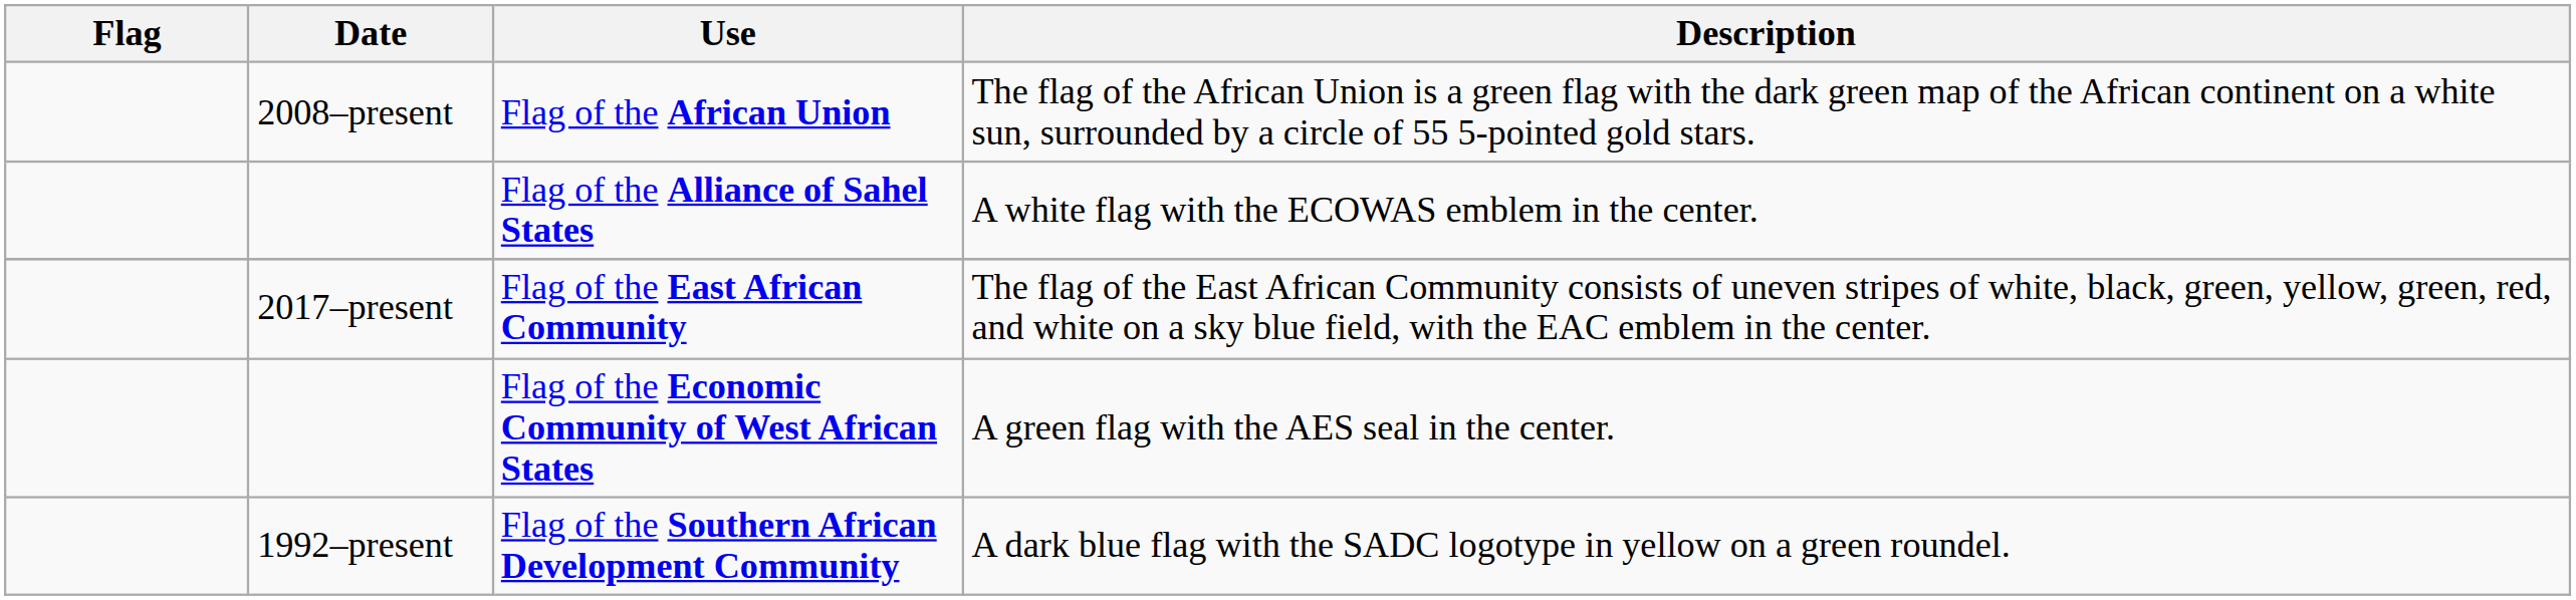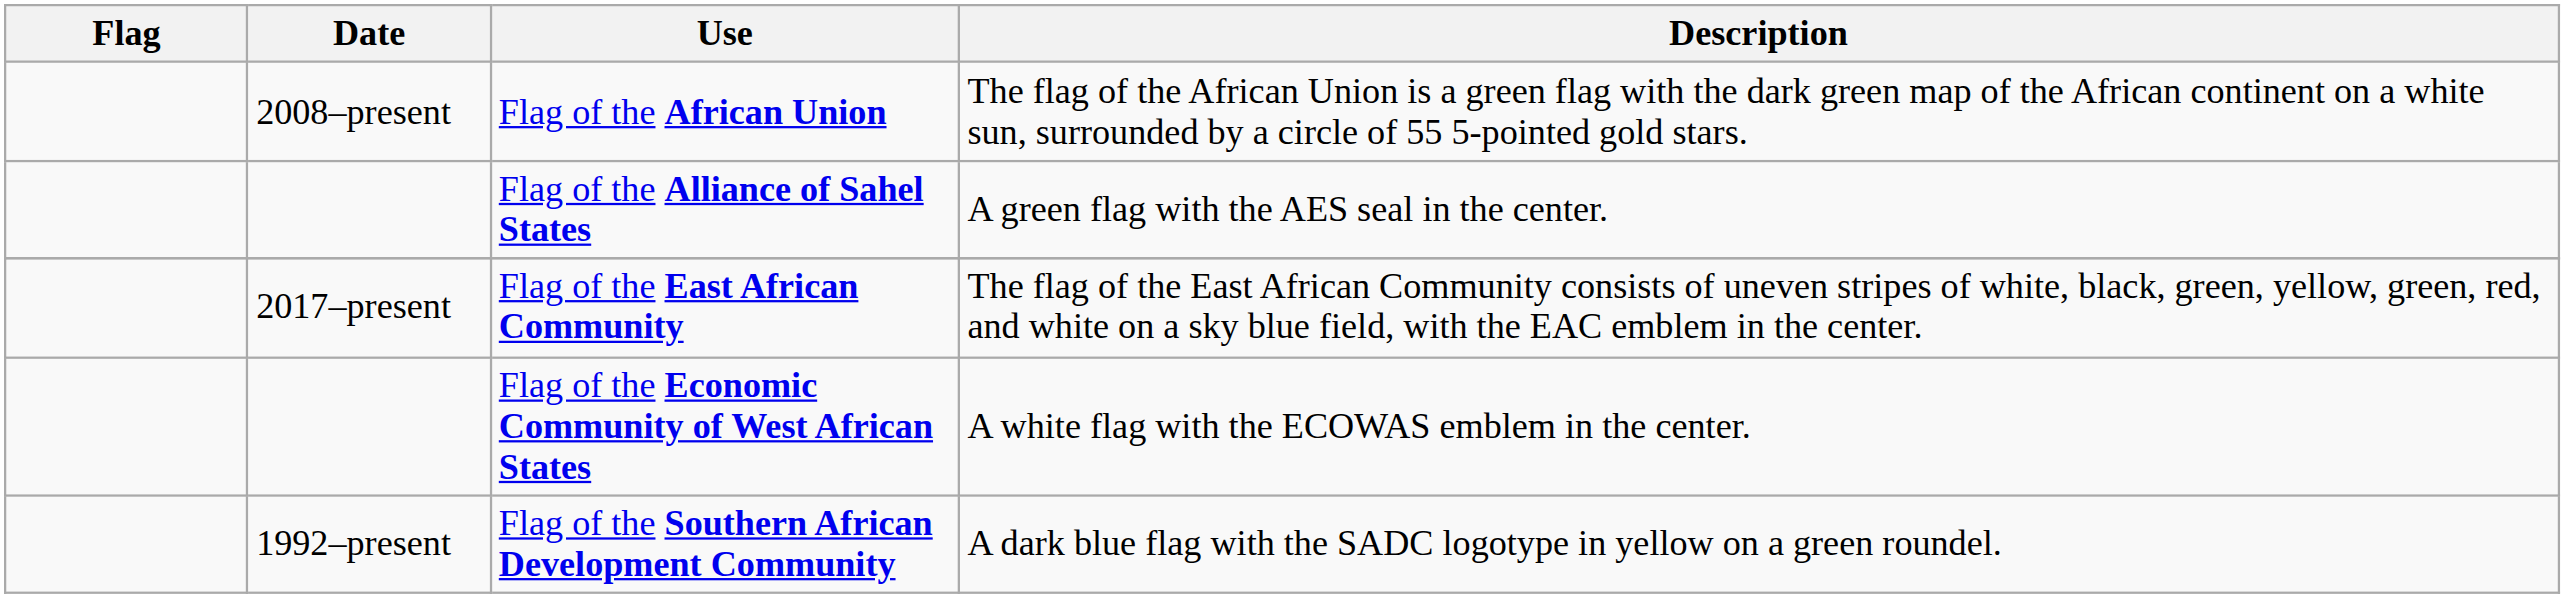Flag of the Alliance of Sahel States | Description: A white flag with the ECOWAS emblem in the center. -> A green flag with the AES seal in the center.
Flag of the Economic Community of West African States | Description: A green flag with the AES seal in the center. -> A white flag with the ECOWAS emblem in the center.
